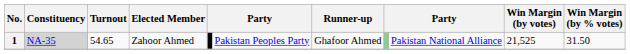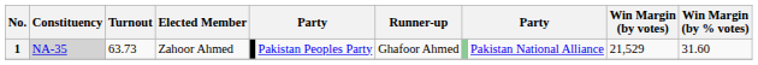1 | Turnout: 54.65 -> 63.73
1 | Win Margin (by votes): 21,525 -> 21,529
1 | Win Margin (by % votes): 31.50 -> 31.60
